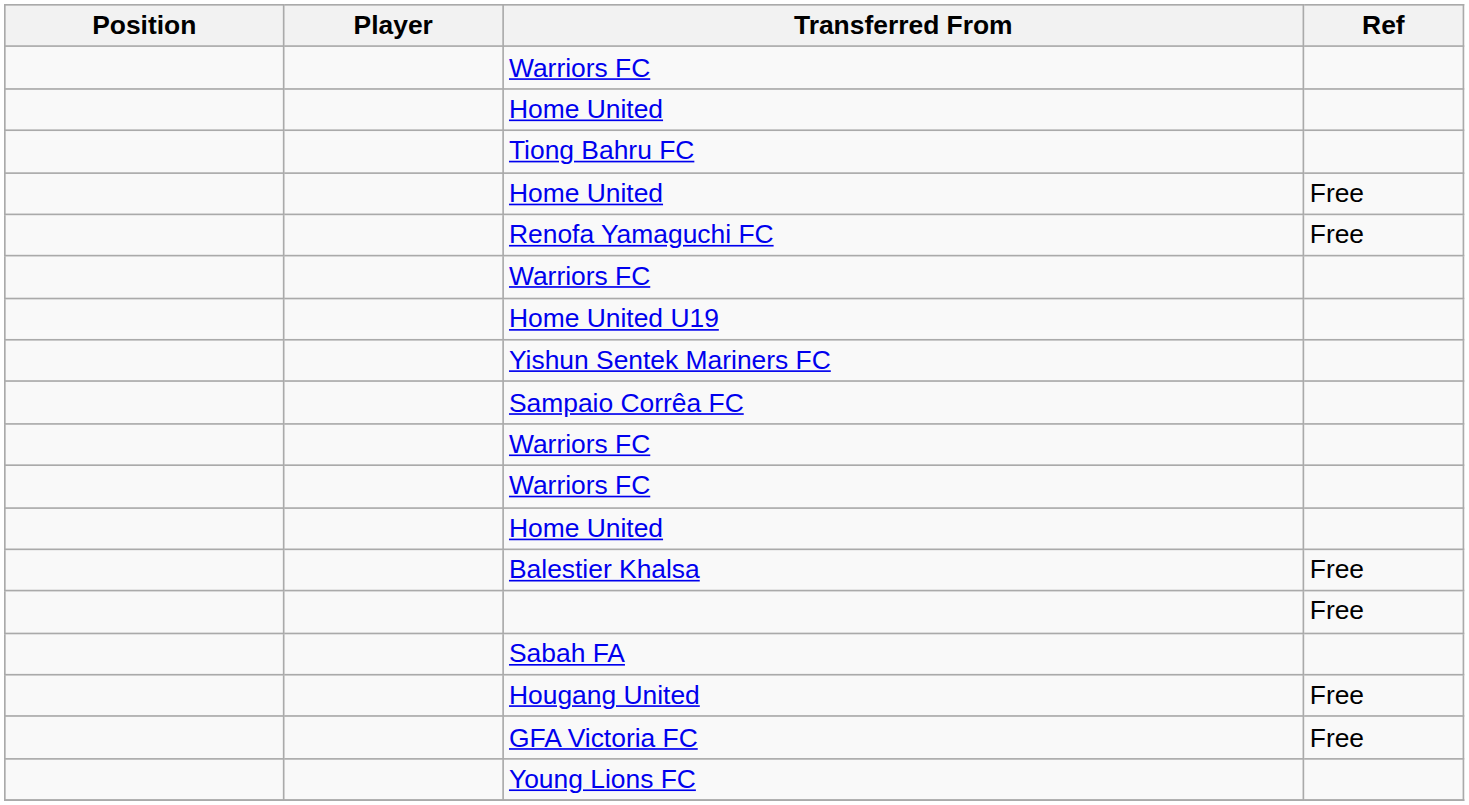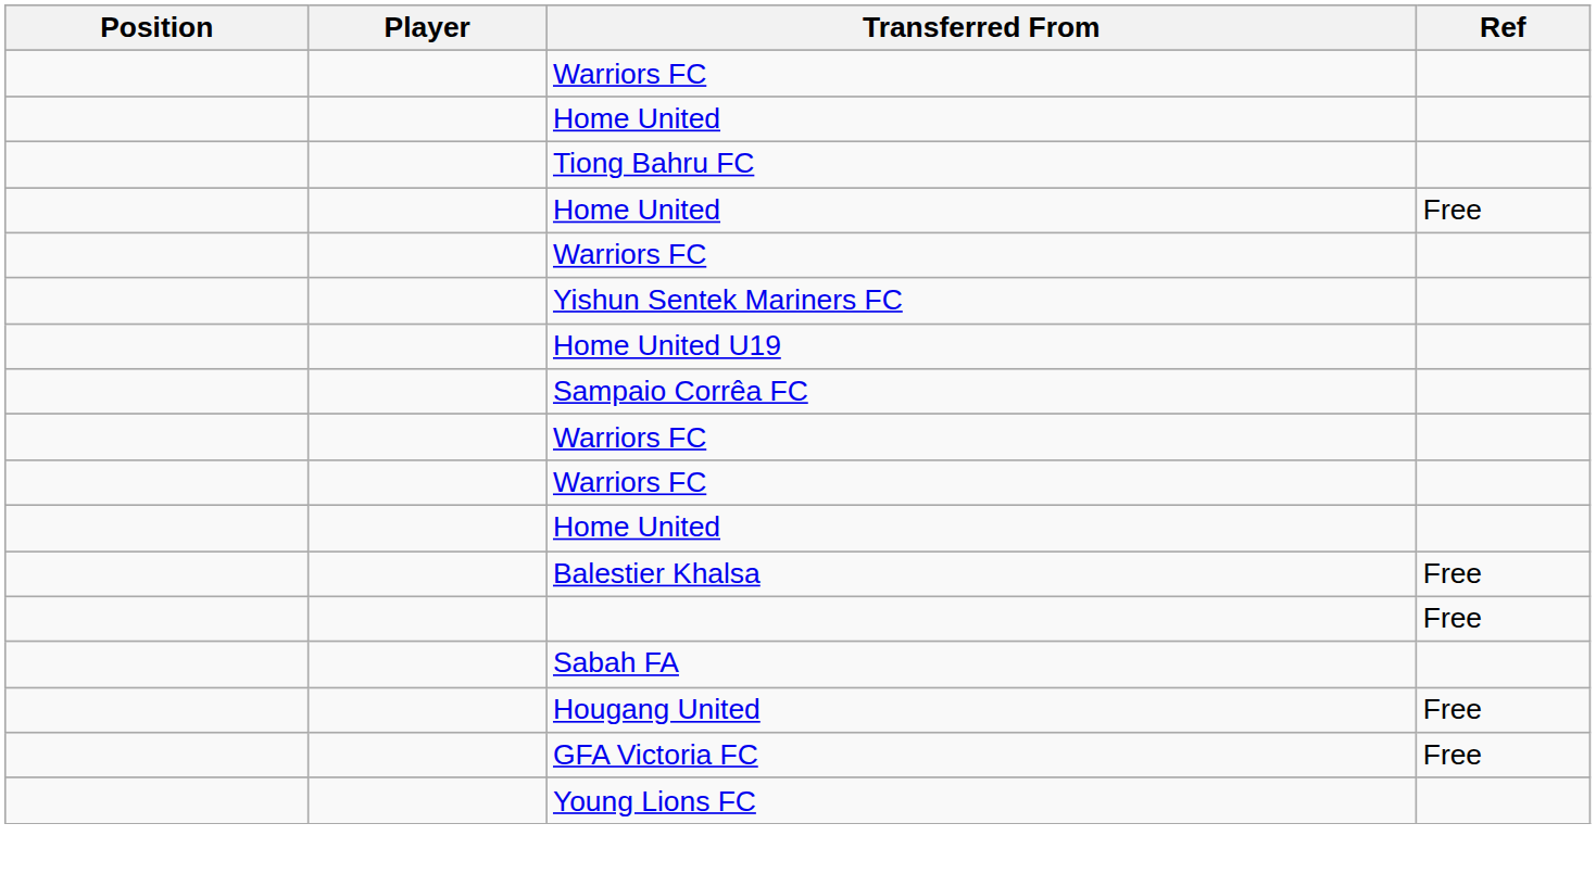- row: Renofa Yamaguchi FC | Free
rows swapped: Yishun Sentek Mariners FC <-> Home United U19
